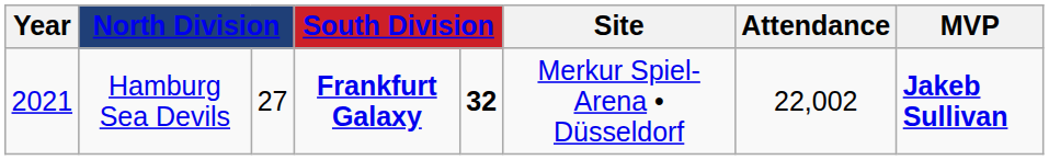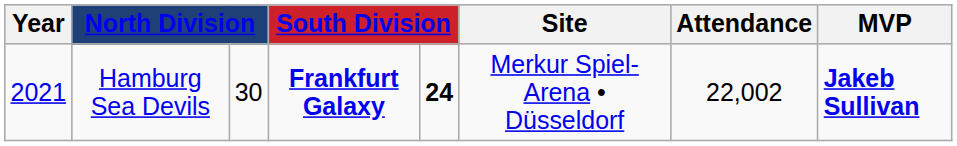Hamburg Sea Devils | column 3: 27 -> 30
Hamburg Sea Devils | column 5: 32 -> 24
